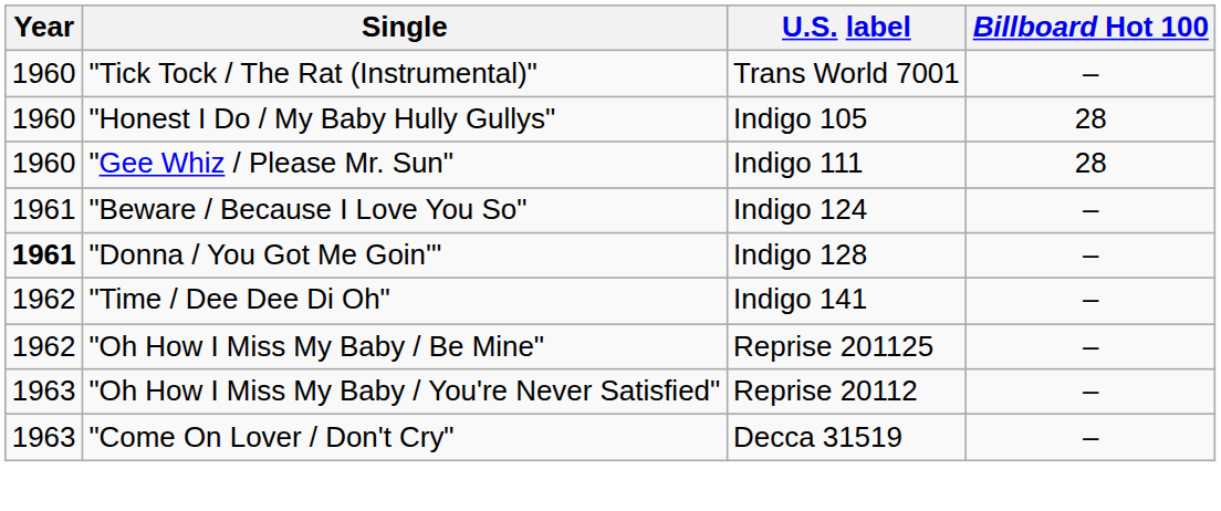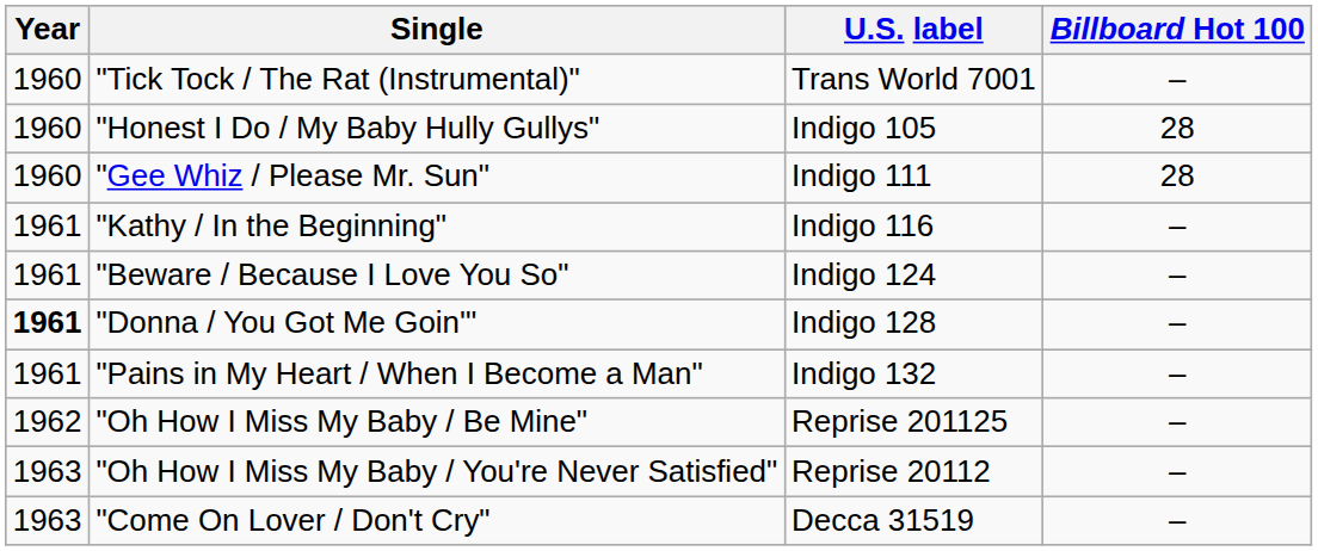+ row: 1961 | "Kathy / In the Beginning" | Indigo 116 | –
+ row: 1961 | "Pains in My Heart / When I Become a Man" | Indigo 132 | –
- row: 1962 | "Time / Dee Dee Di Oh" | Indigo 141 | –
